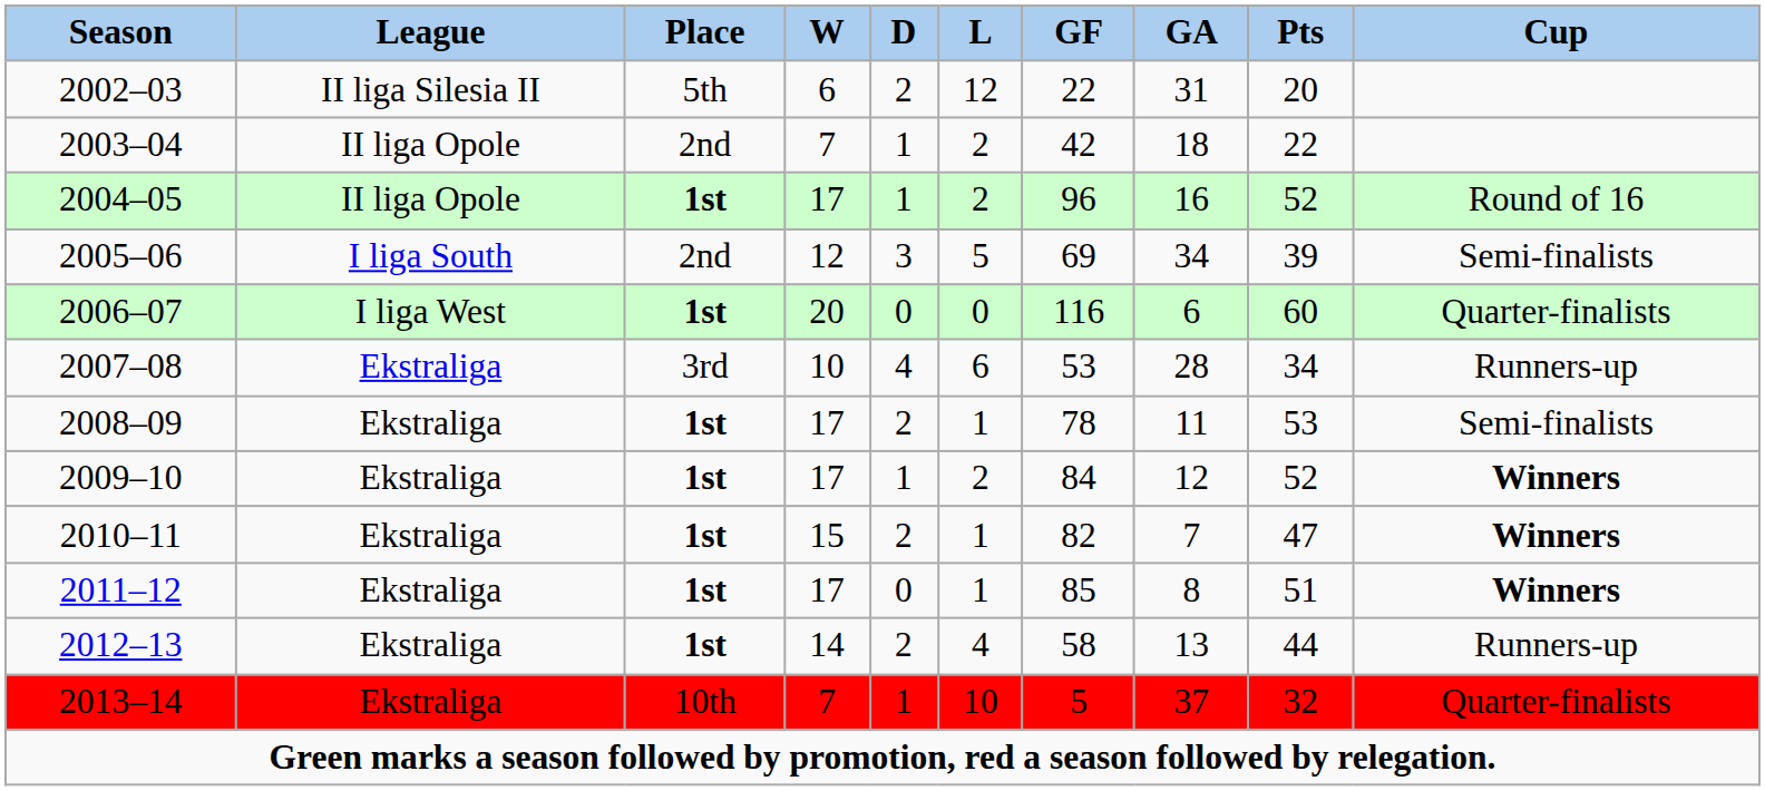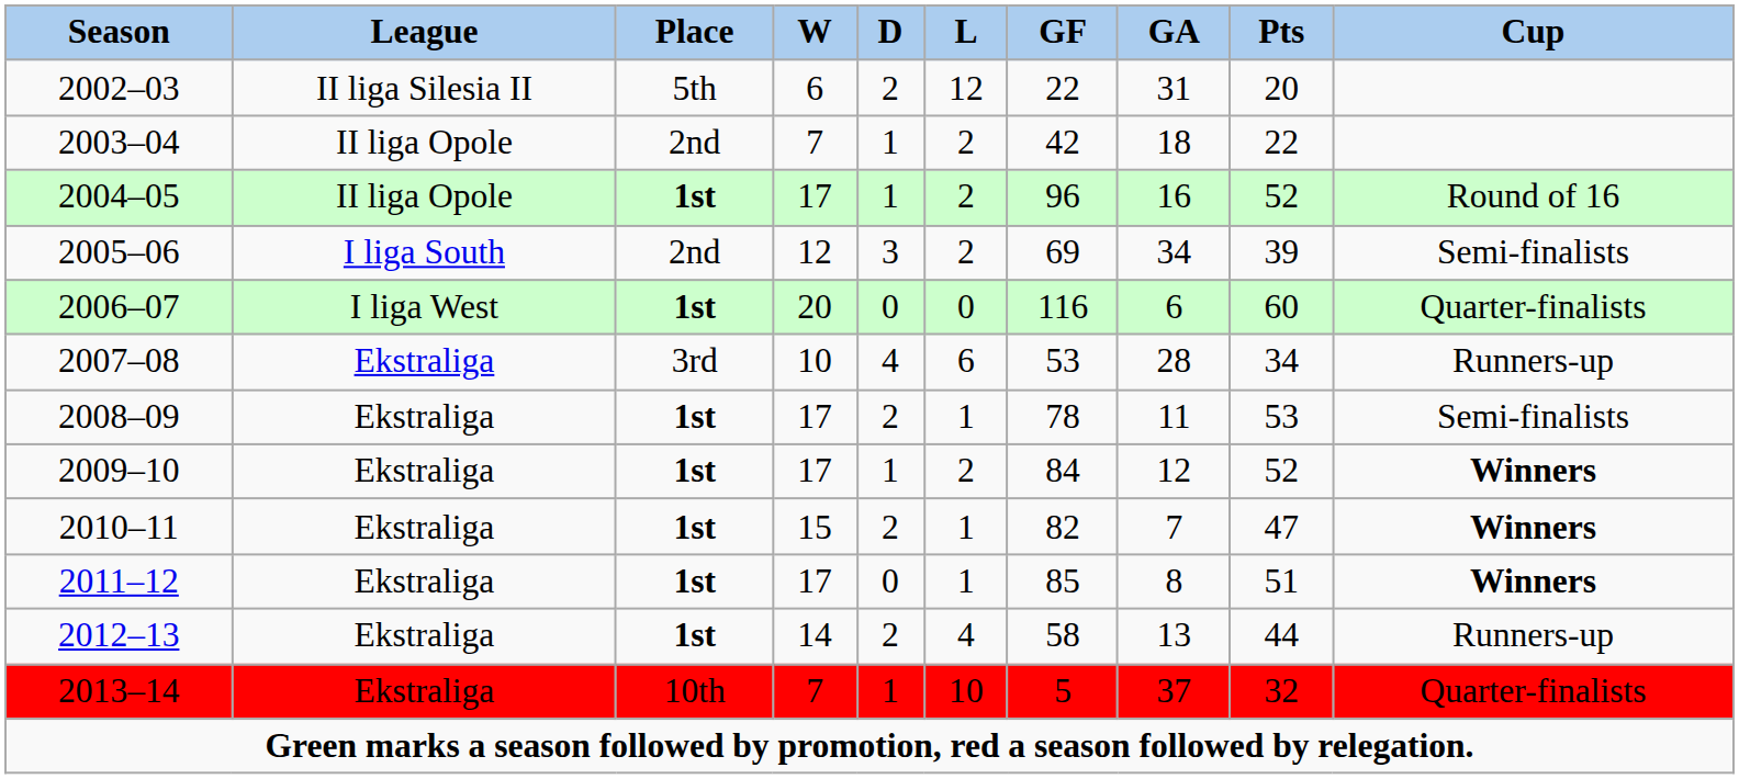2005–06 | L: 5 -> 2
